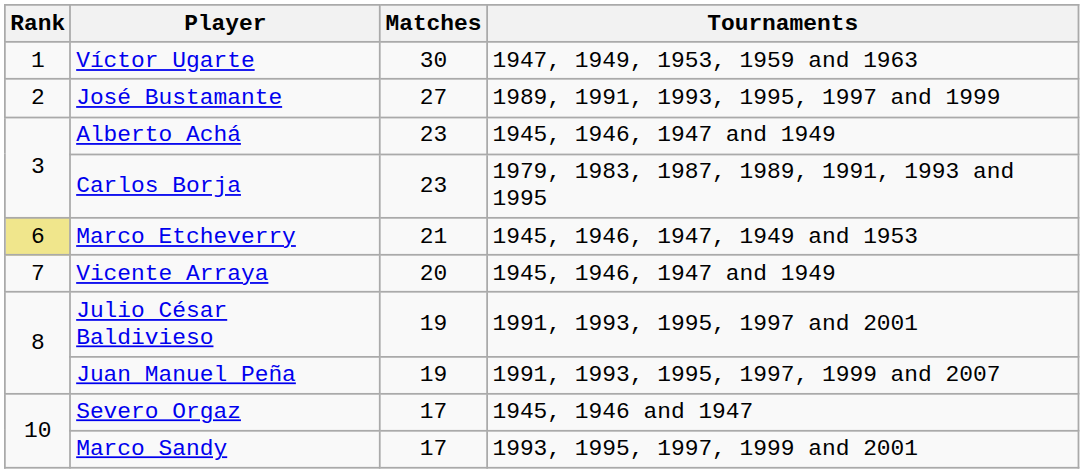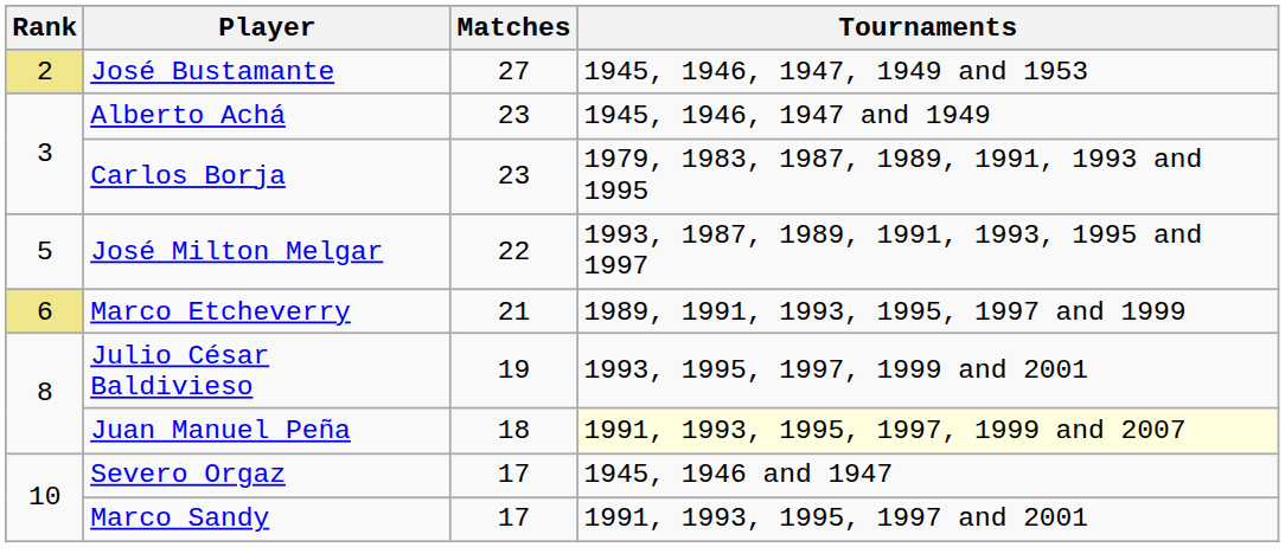- row: 1 | Víctor Ugarte | 30 | 1947, 1949, 1953, 1959 and 1963
José Bustamante | Rank: no background -> khaki background
José Bustamante | Tournaments: 1989, 1991, 1993, 1995, 1997 and 1999 -> 1945, 1946, 1947, 1949 and 1953
+ row: 5 | José Milton Melgar | 22 | 1993, 1987, 1989, 1991, 1993, 1995 and 1997
Marco Etcheverry | Tournaments: 1945, 1946, 1947, 1949 and 1953 -> 1989, 1991, 1993, 1995, 1997 and 1999
- row: 7 | Vicente Arraya | 20 | 1945, 1946, 1947 and 1949
Julio César Baldivieso | Tournaments: 1991, 1993, 1995, 1997 and 2001 -> 1993, 1995, 1997, 1999 and 2001
Juan Manuel Peña | Matches: 19 -> 18
Juan Manuel Peña | Tournaments: no background -> lightyellow background
Marco Sandy | Tournaments: 1993, 1995, 1997, 1999 and 2001 -> 1991, 1993, 1995, 1997 and 2001
